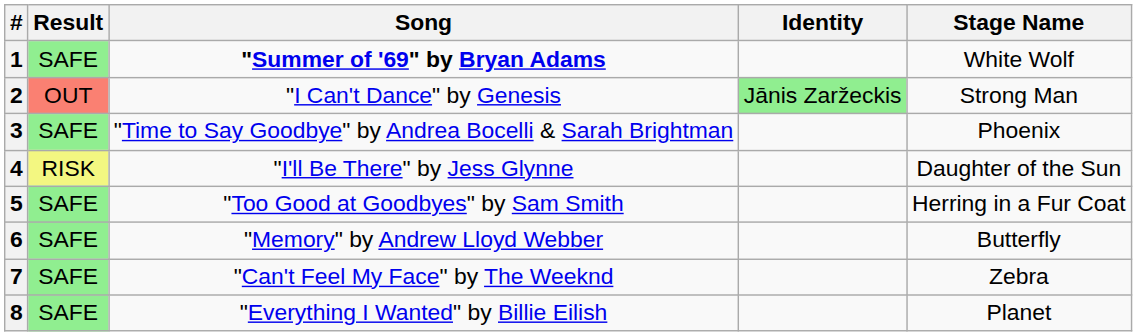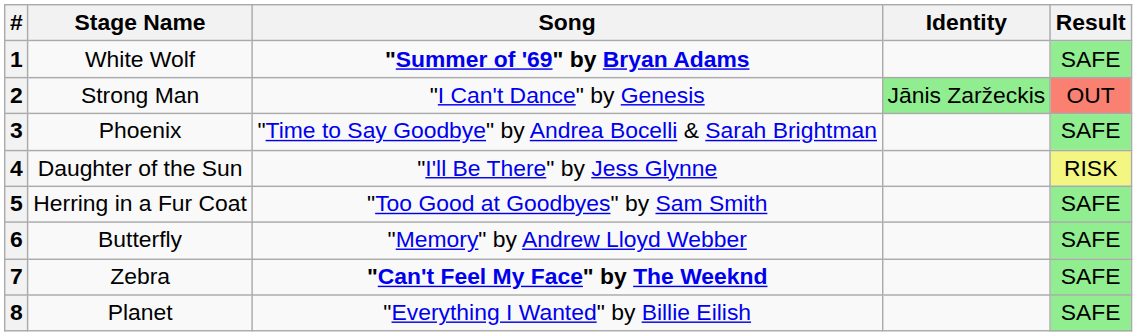columns swapped: Stage Name <-> Result
7 | Song: normal -> bold
